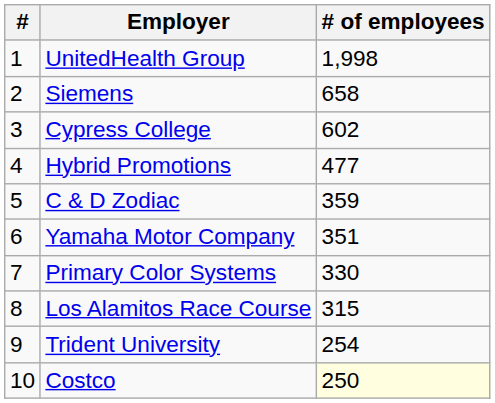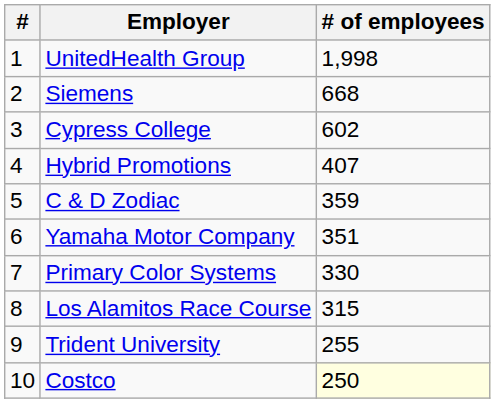Siemens | # of employees: 658 -> 668
Hybrid Promotions | # of employees: 477 -> 407
Trident University | # of employees: 254 -> 255
